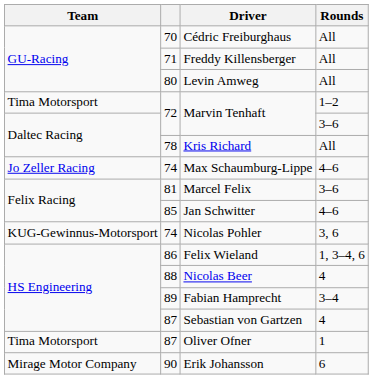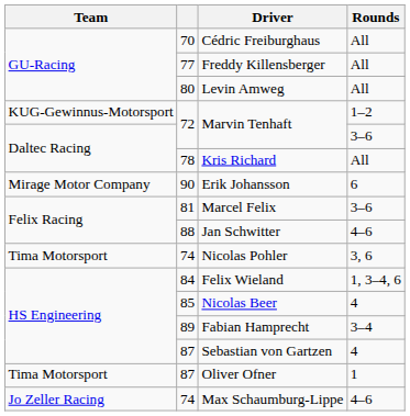Freddy Killensberger | column 2: 71 -> 77
Marvin Tenhaft / 1–2 | Team: Tima Motorsport -> KUG-Gewinnus-Motorsport
rows swapped: Max Schaumburg-Lippe <-> Erik Johansson
Jan Schwitter | column 2: 85 -> 88
Nicolas Pohler | Team: KUG-Gewinnus-Motorsport -> Tima Motorsport
Felix Wieland | column 2: 86 -> 84
Nicolas Beer | column 2: 88 -> 85
